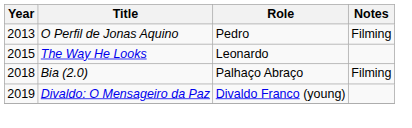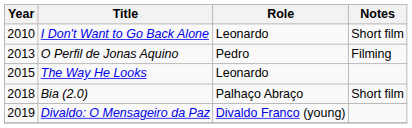+ row: 2010 | I Don't Want to Go Back Alone | Leonardo | Short film
Bia (2.0) | Notes: Filming -> Short film
